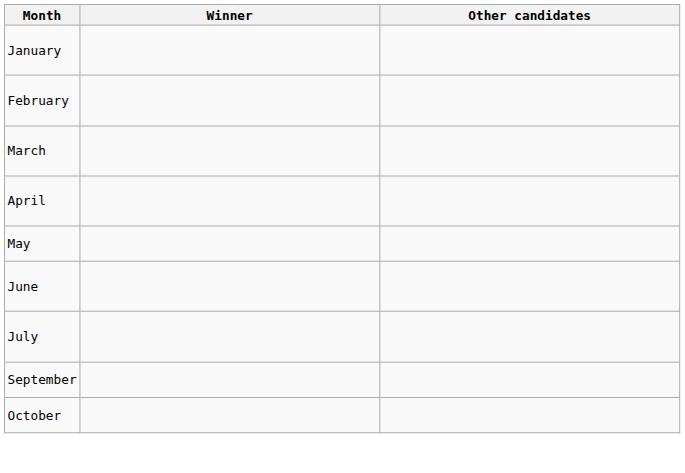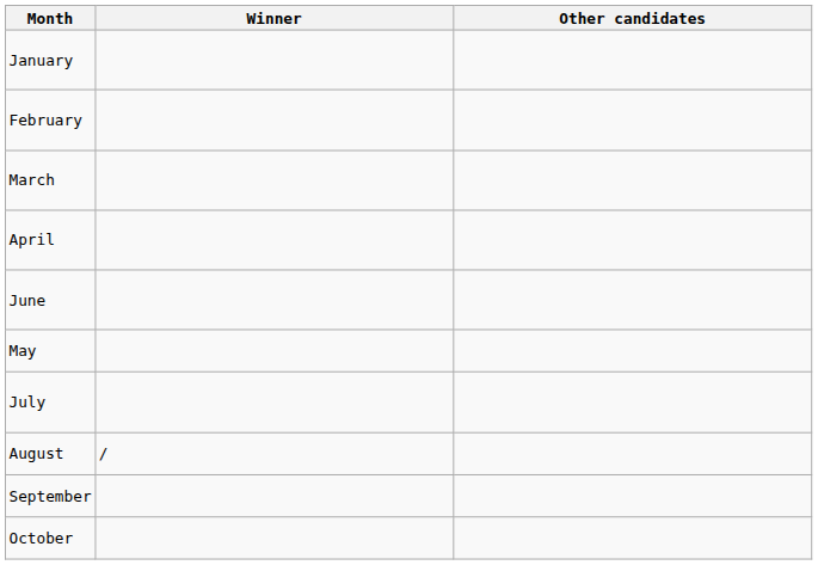rows swapped: May <-> June
+ row: August | /
